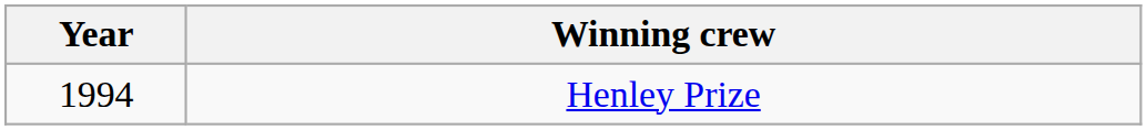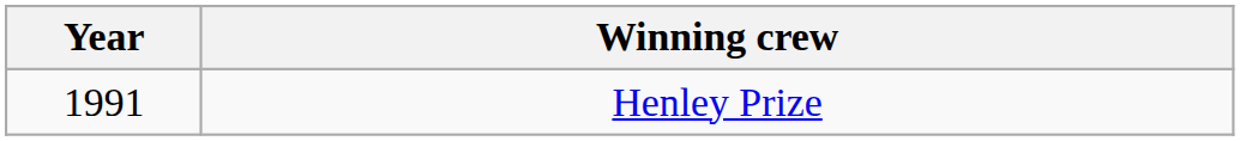Henley Prize | Year: 1994 -> 1991
